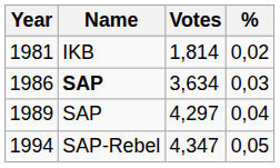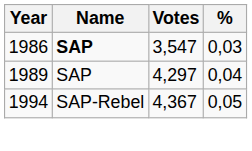- row: 1981 | IKB | 1,814 | 0,02
1986 | Votes: 3,634 -> 3,547
1994 | Votes: 4,347 -> 4,367
